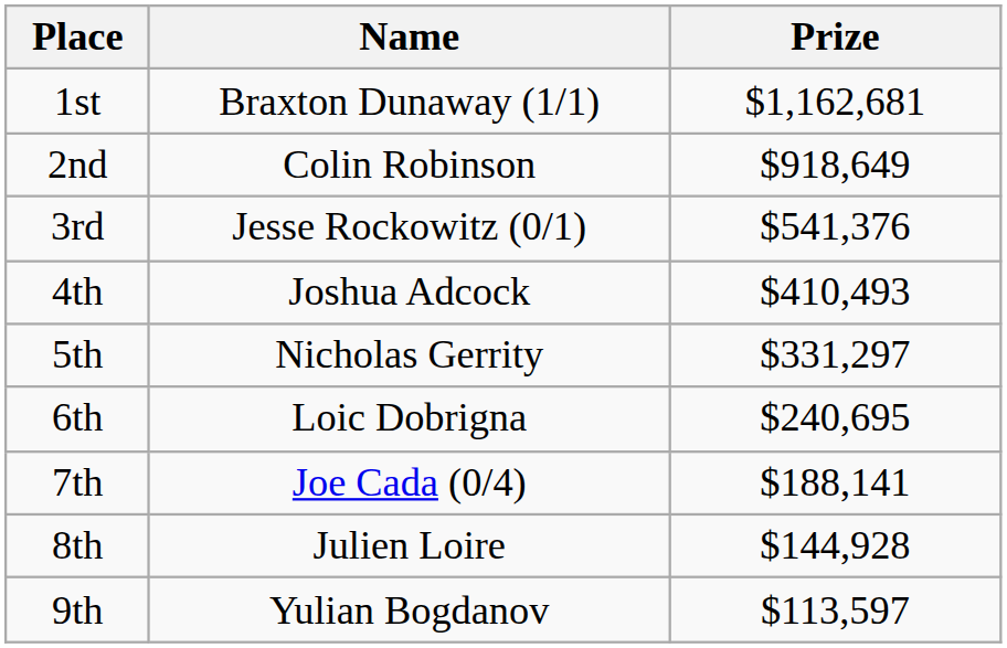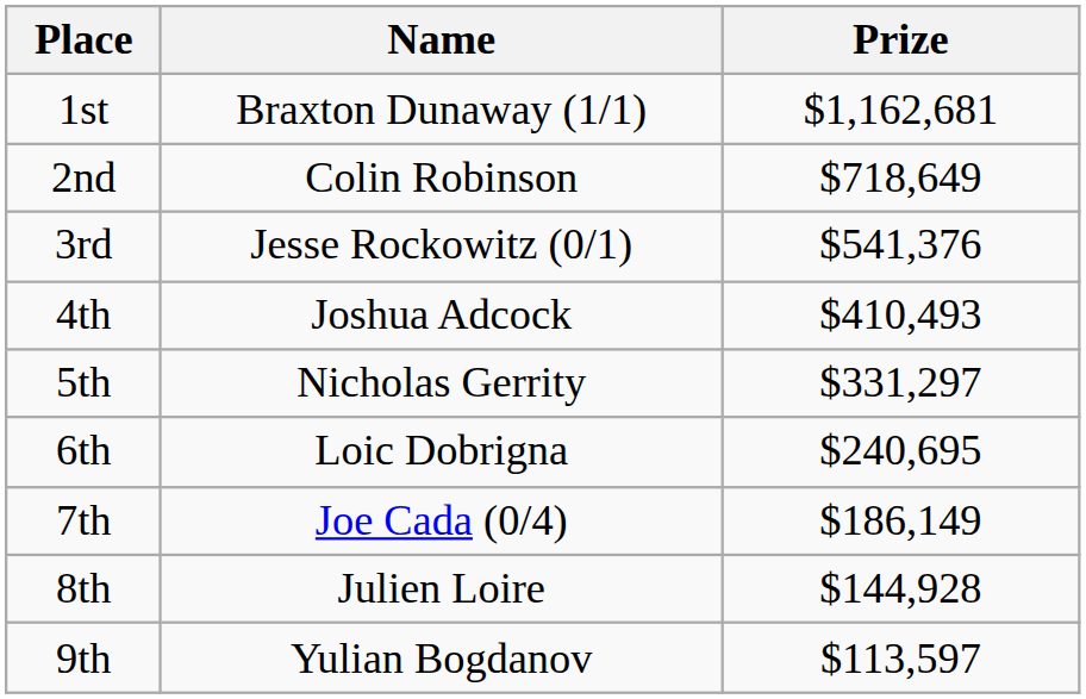2nd | Prize: $918,649 -> $718,649
7th | Prize: $188,141 -> $186,149
